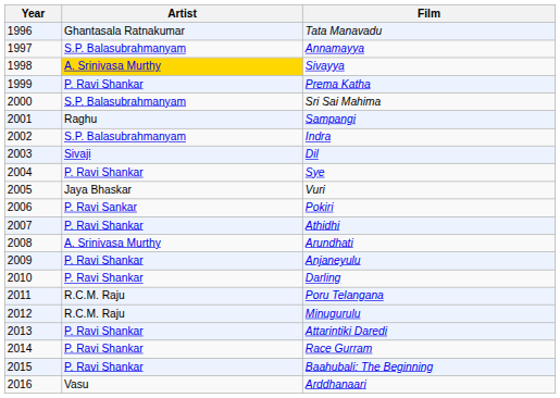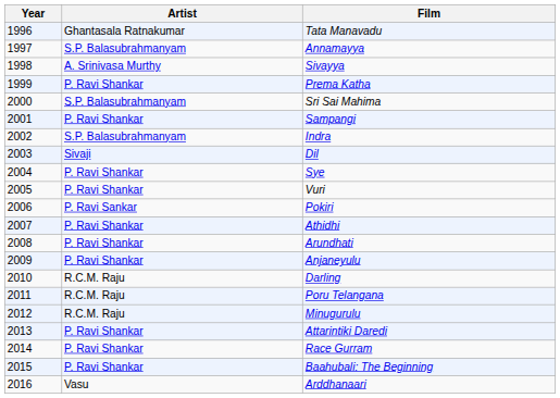Sivayya | Artist: gold background -> no background
Sampangi | Artist: Raghu -> P. Ravi Shankar
Vuri | Artist: Jaya Bhaskar -> P. Ravi Shankar
Arundhati | Artist: A. Srinivasa Murthy -> P. Ravi Shankar
Darling | Artist: P. Ravi Shankar -> R.C.M. Raju
